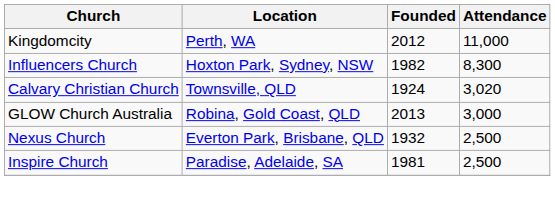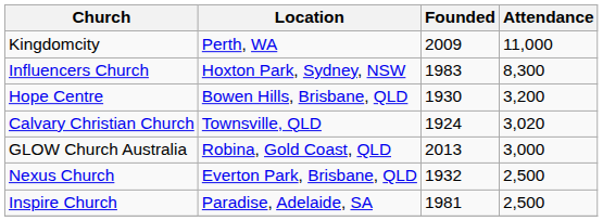Kingdomcity | Founded: 2012 -> 2009
Influencers Church | Founded: 1982 -> 1983
+ row: Hope Centre | Bowen Hills, Brisbane, QLD | 1930 | 3,200
